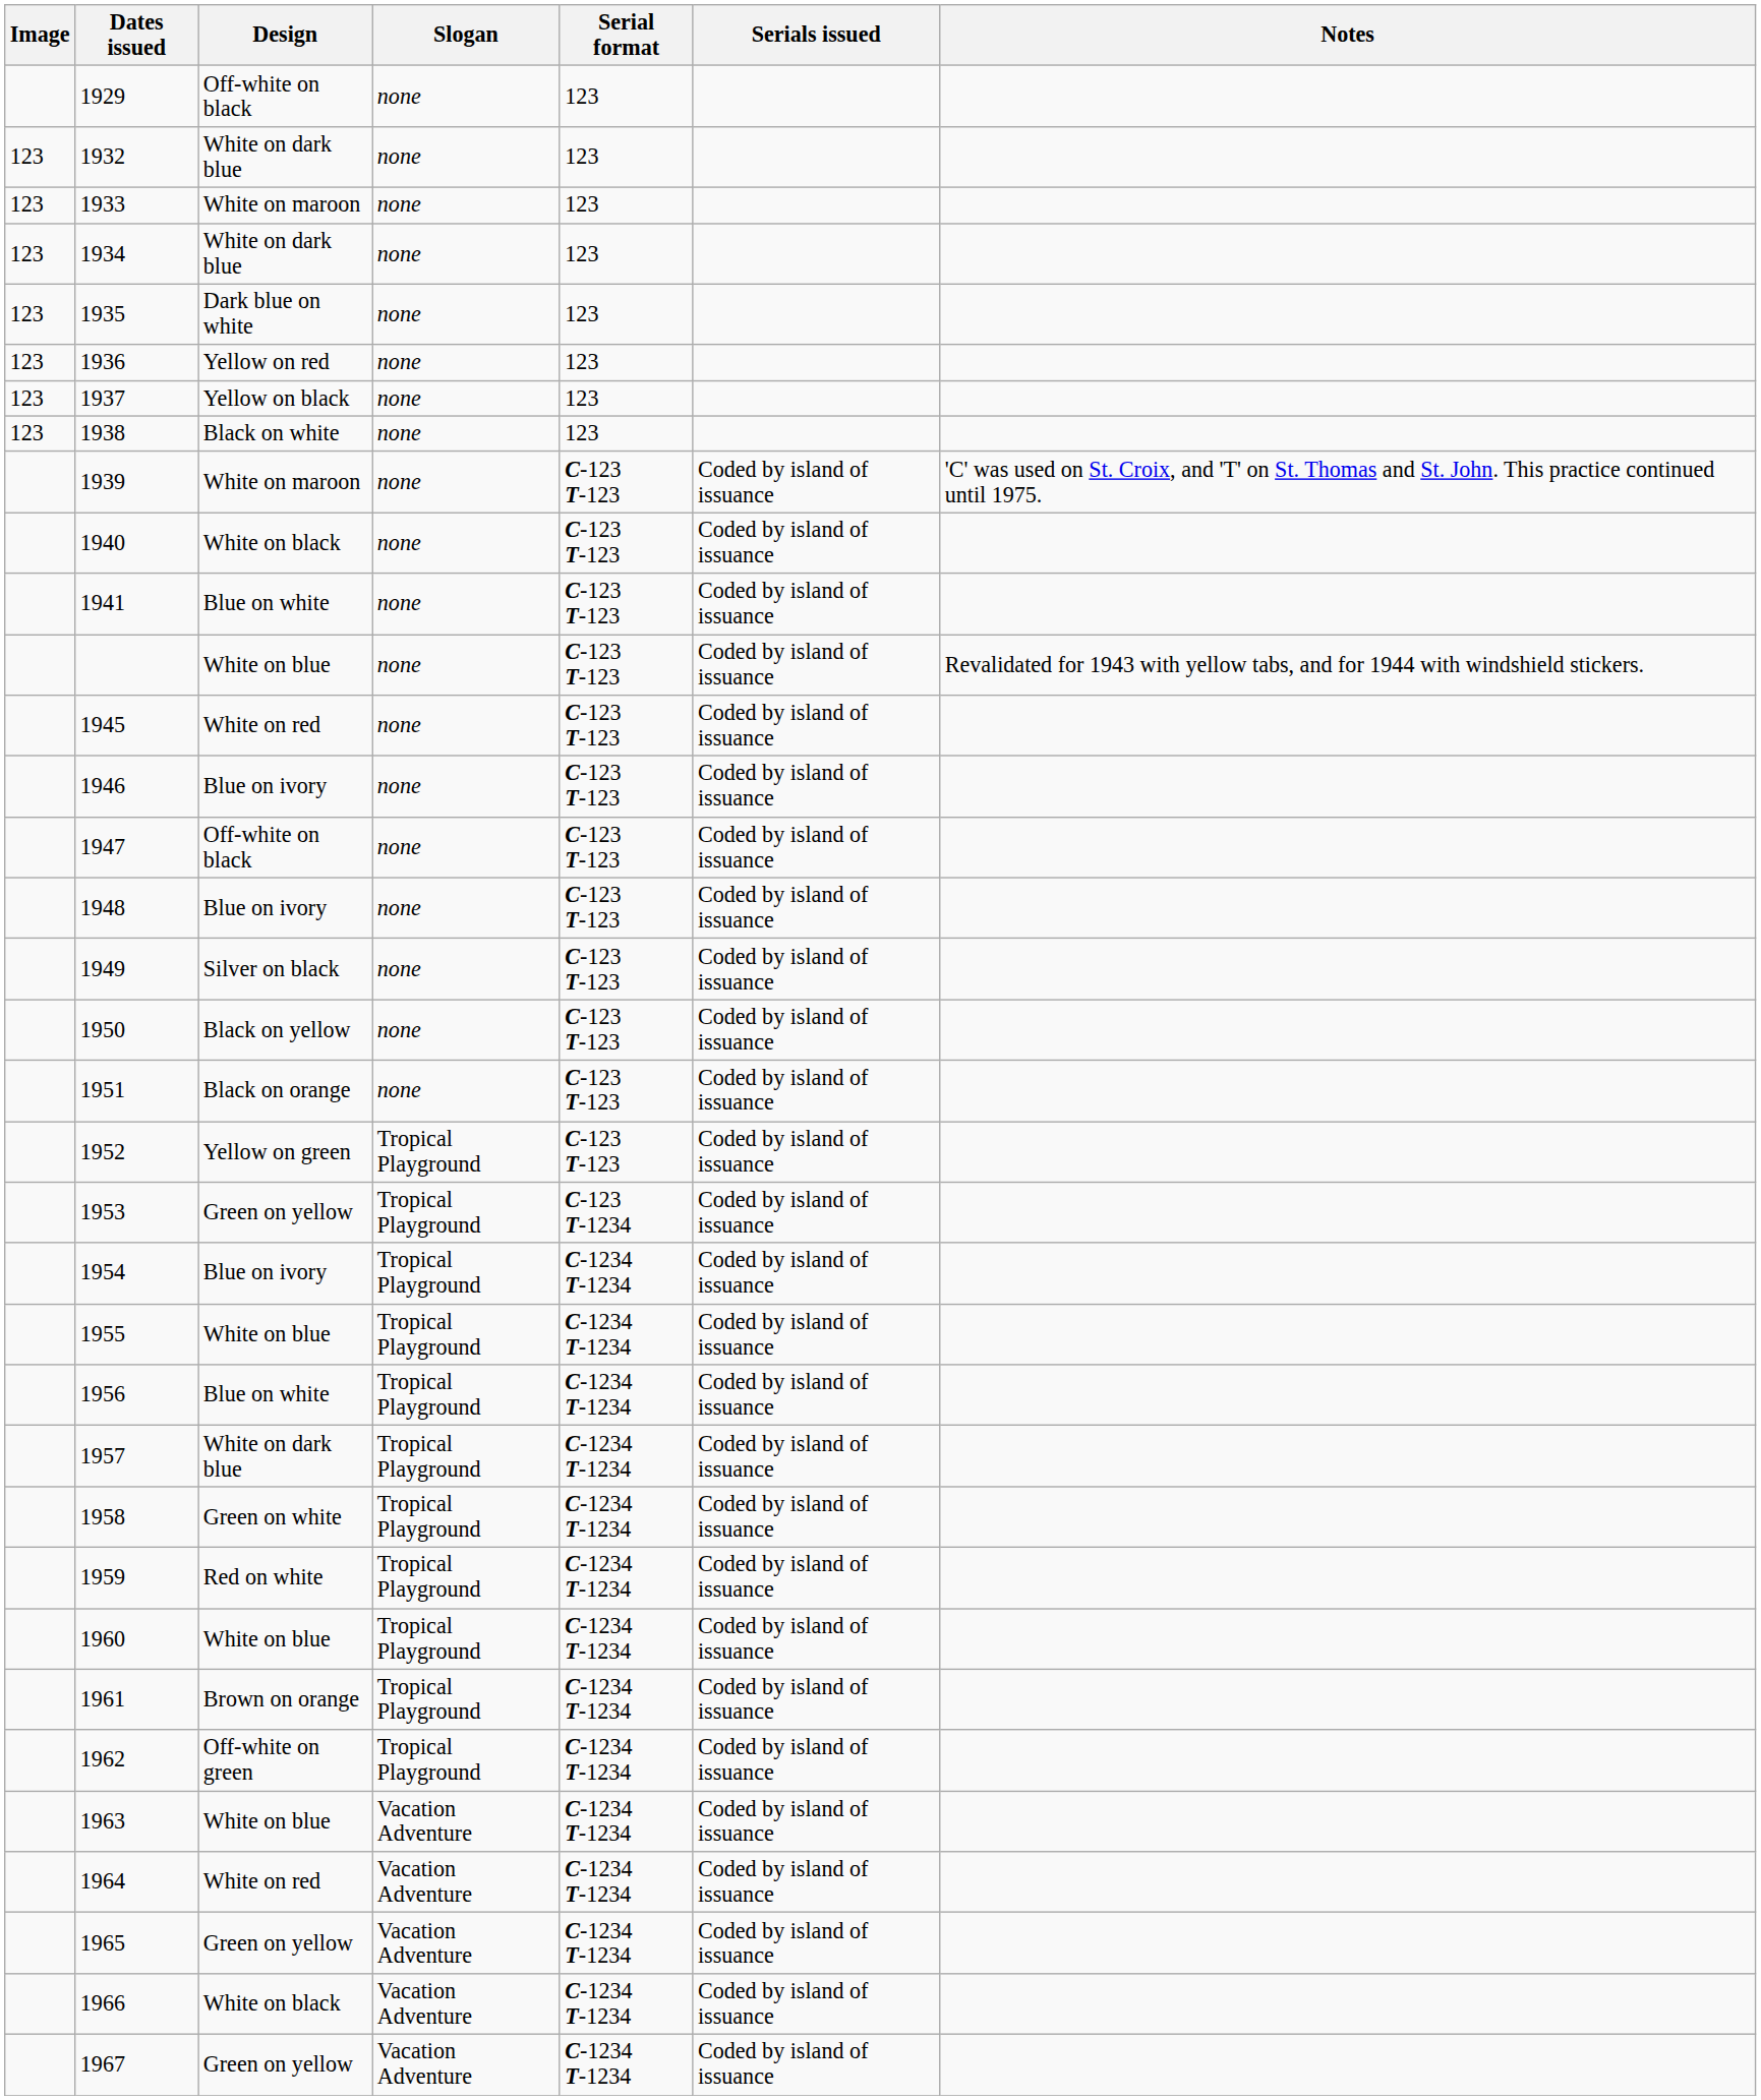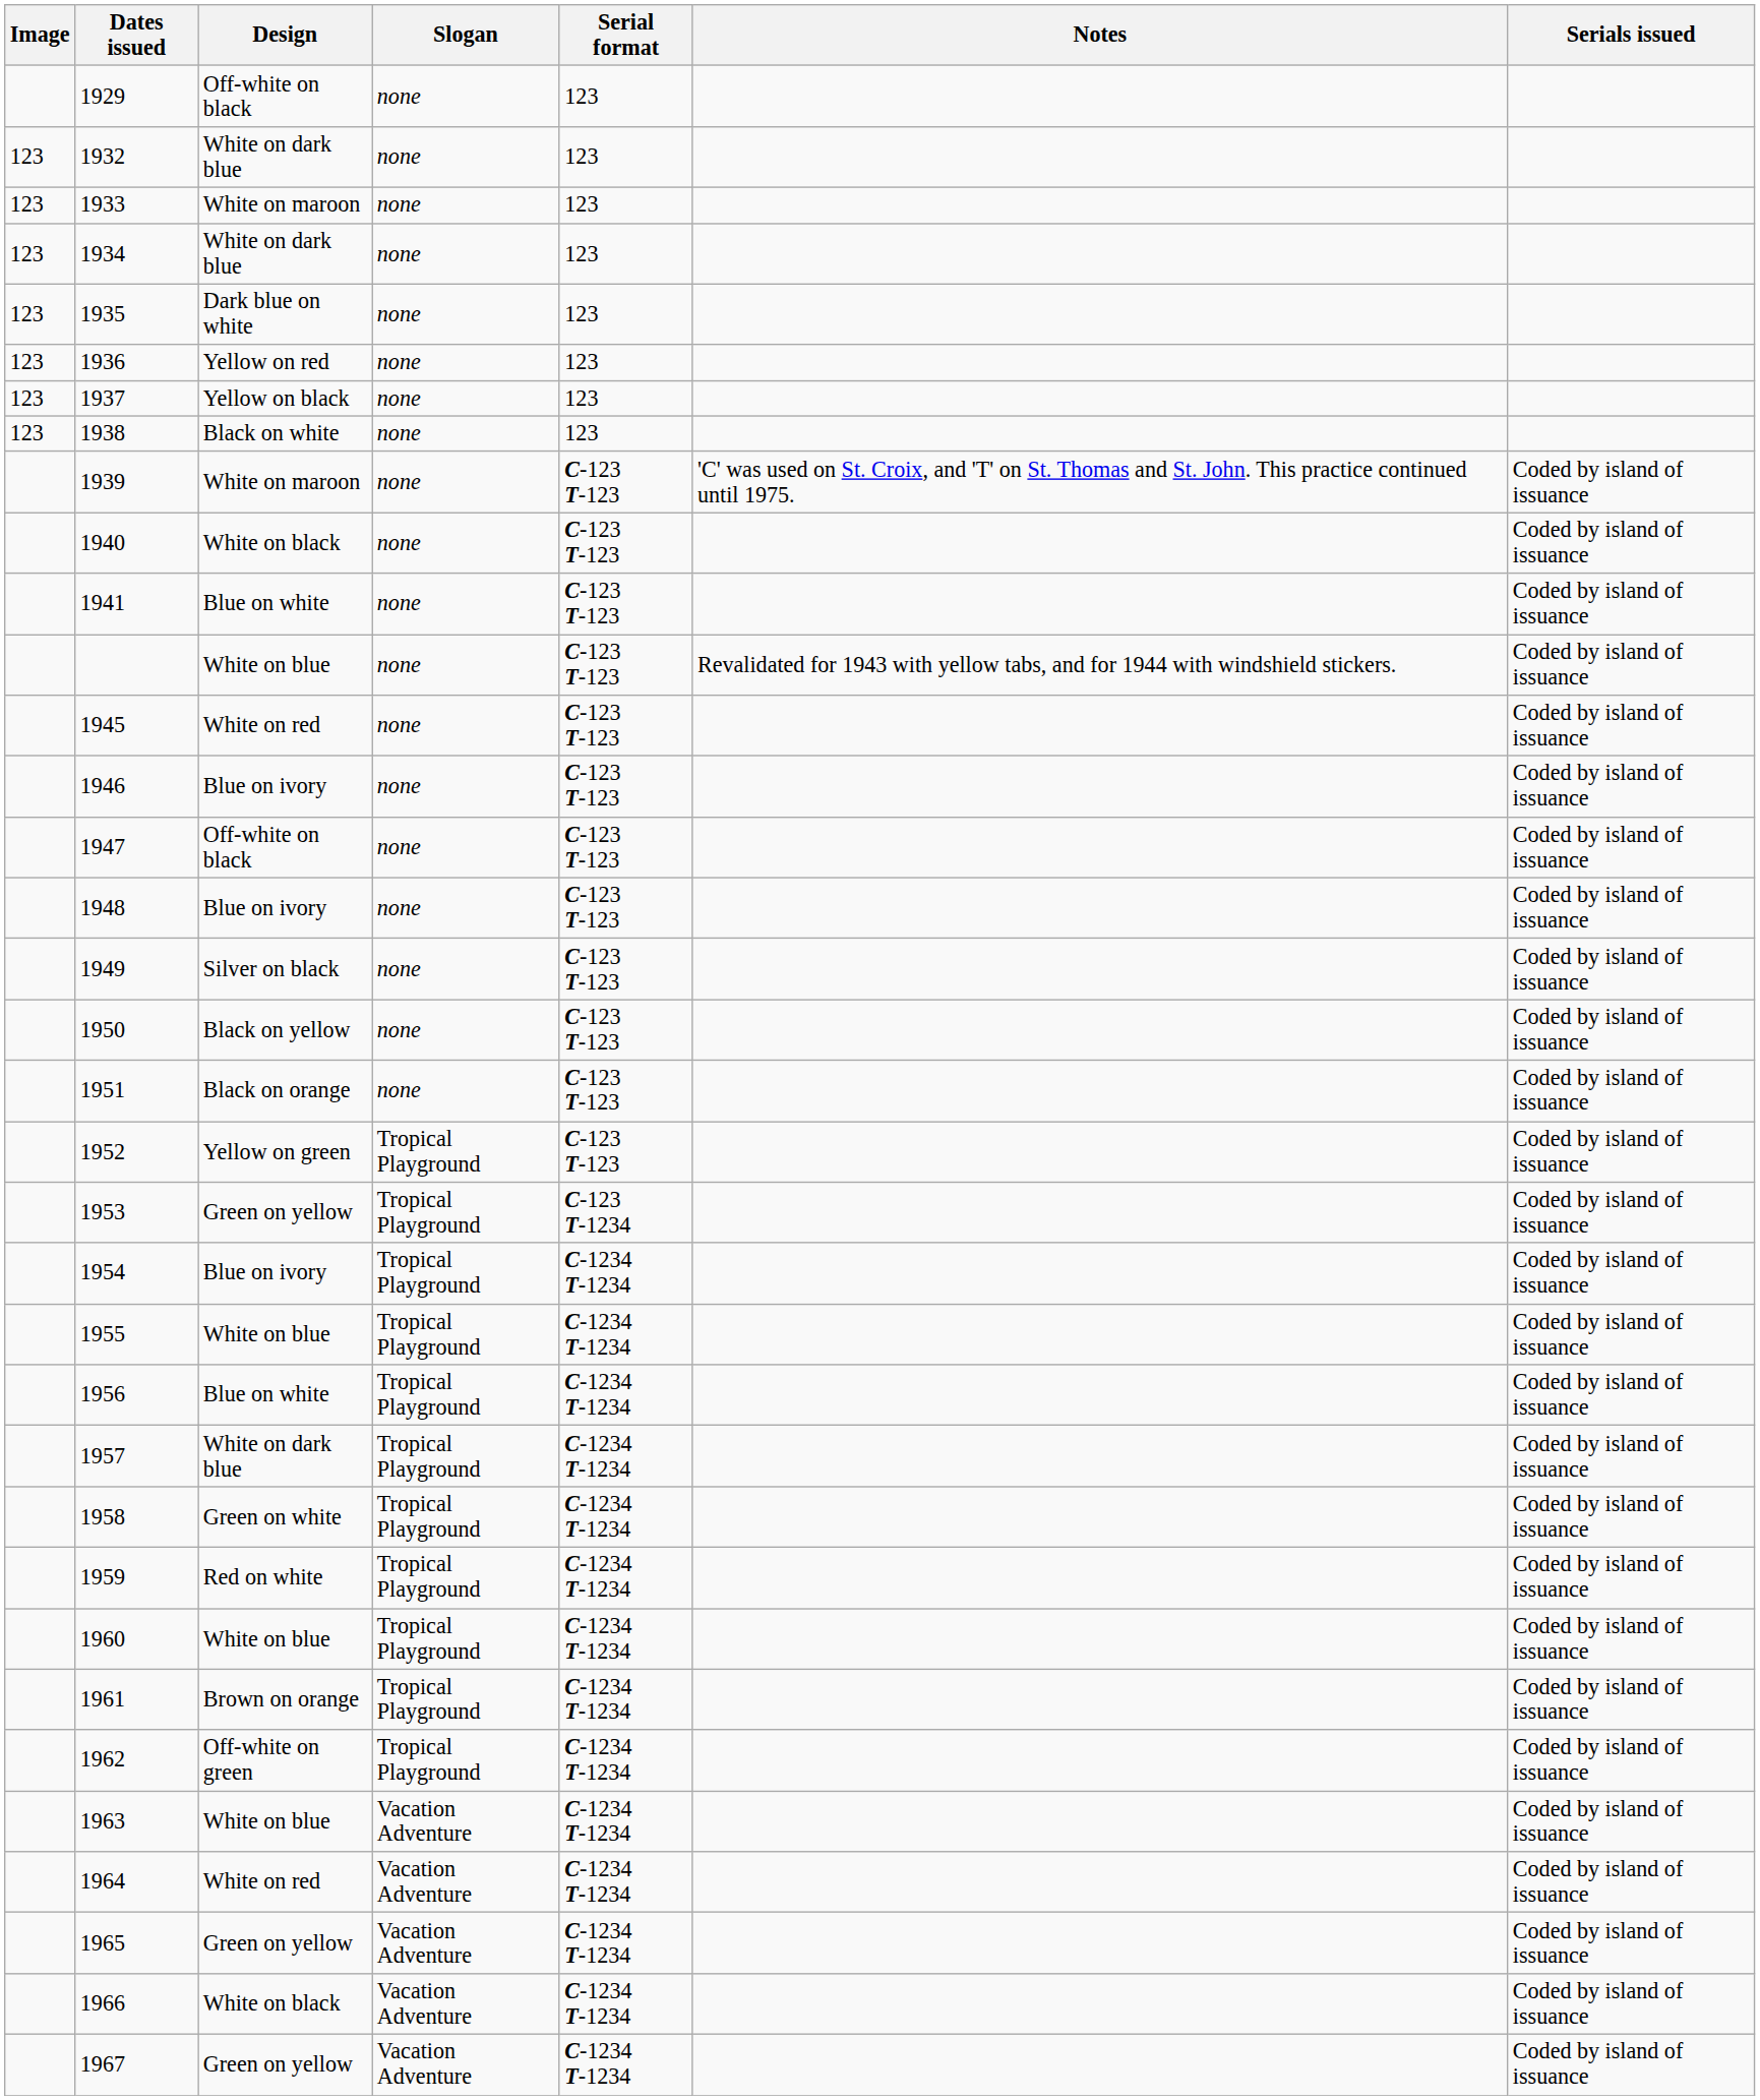columns swapped: Serials issued <-> Notes
